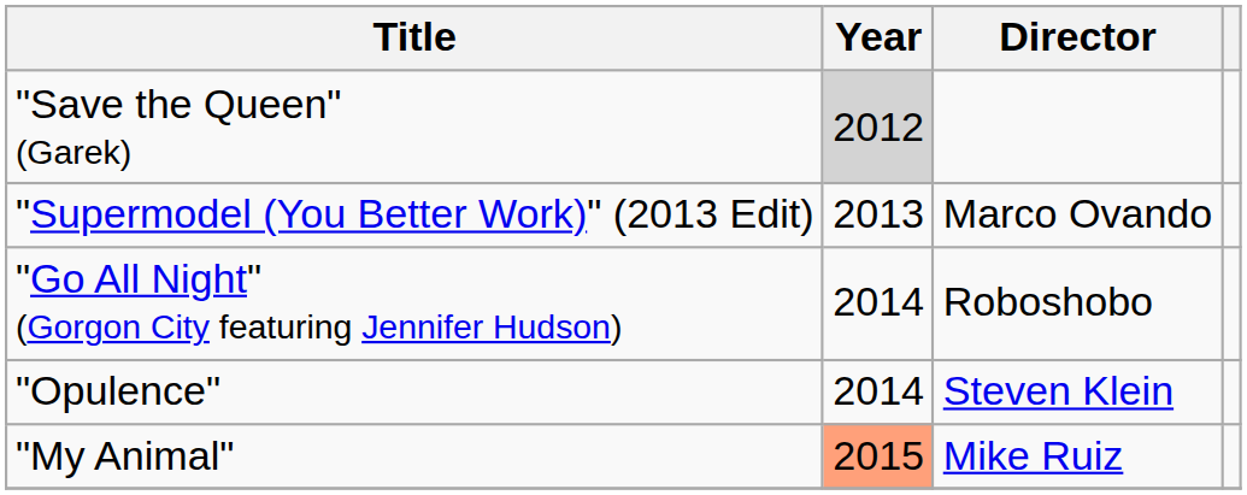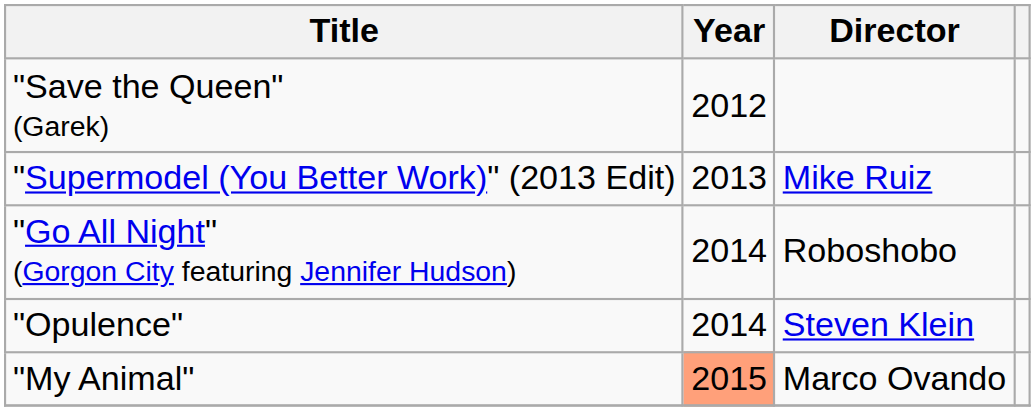"Save the Queen" (Garek) | Year: lightgrey background -> no background
"Supermodel (You Better Work)" (2013 Edit) | Director: Marco Ovando -> Mike Ruiz
"My Animal" | Director: Mike Ruiz -> Marco Ovando
